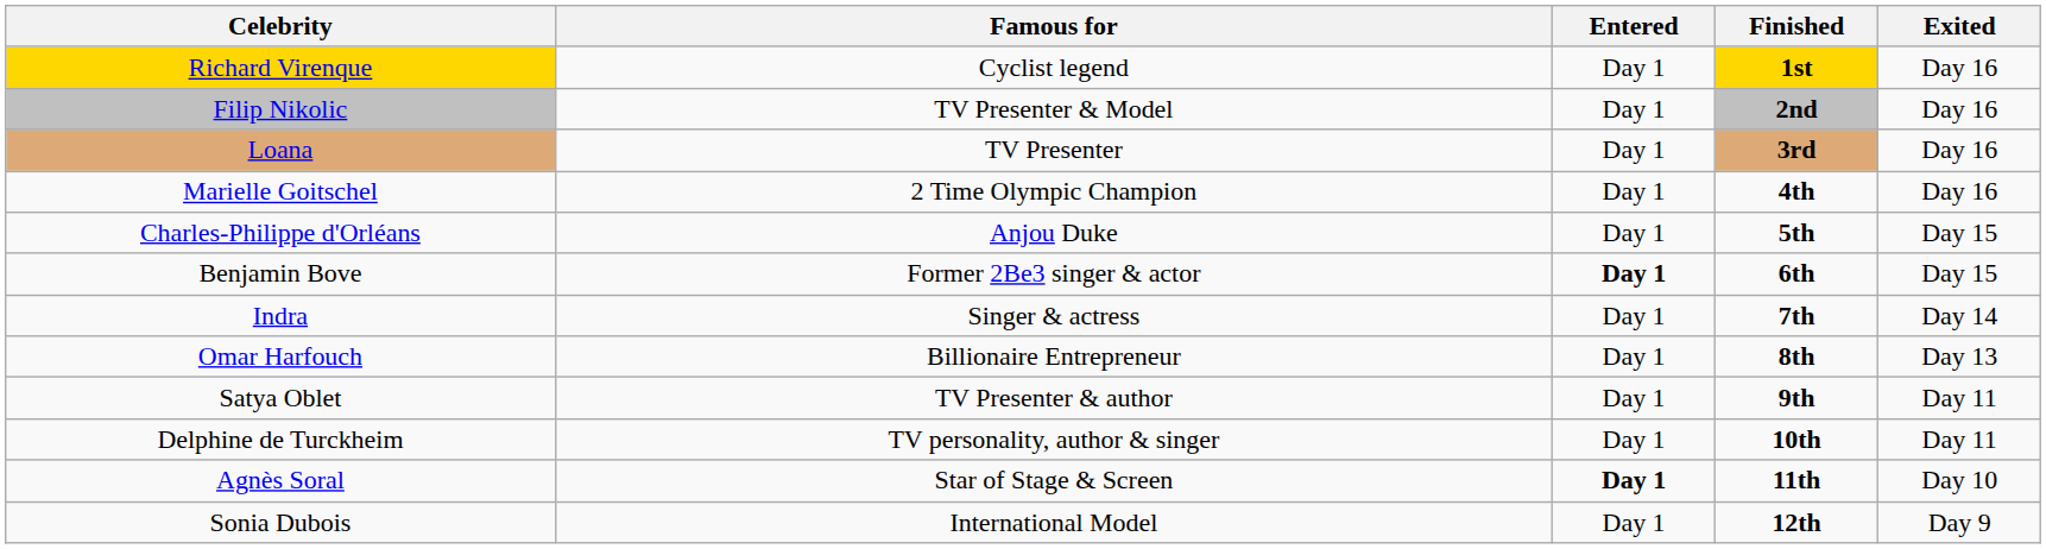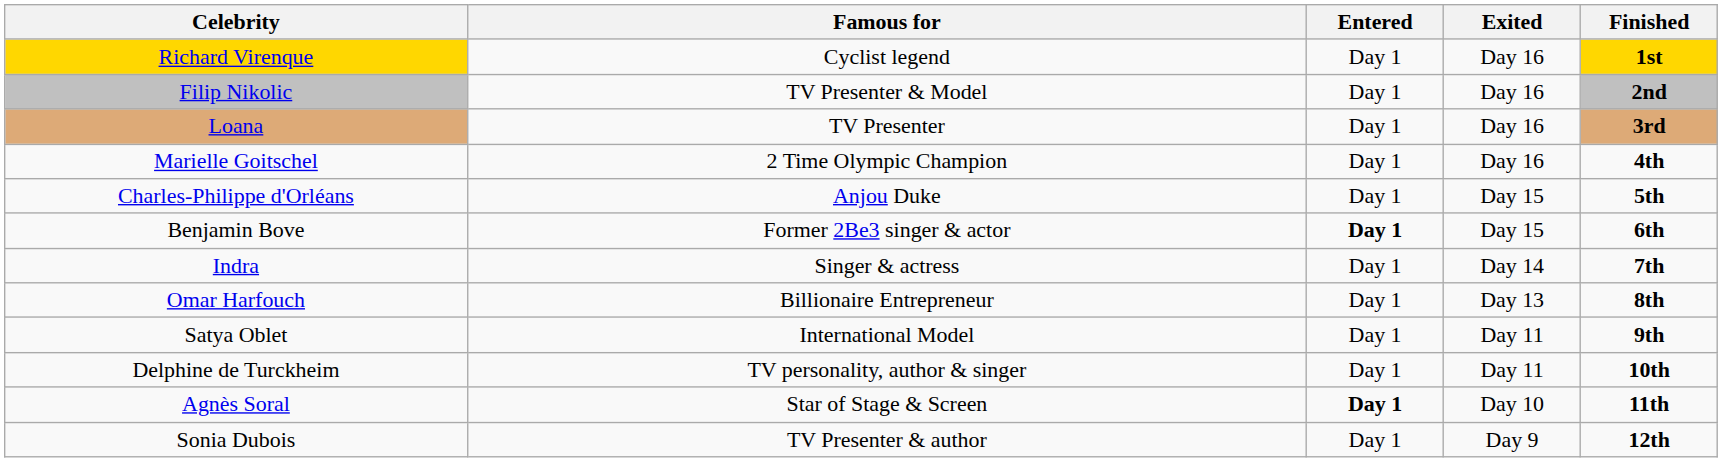columns swapped: Exited <-> Finished
Satya Oblet | Famous for: TV Presenter & author -> International Model
Sonia Dubois | Famous for: International Model -> TV Presenter & author
